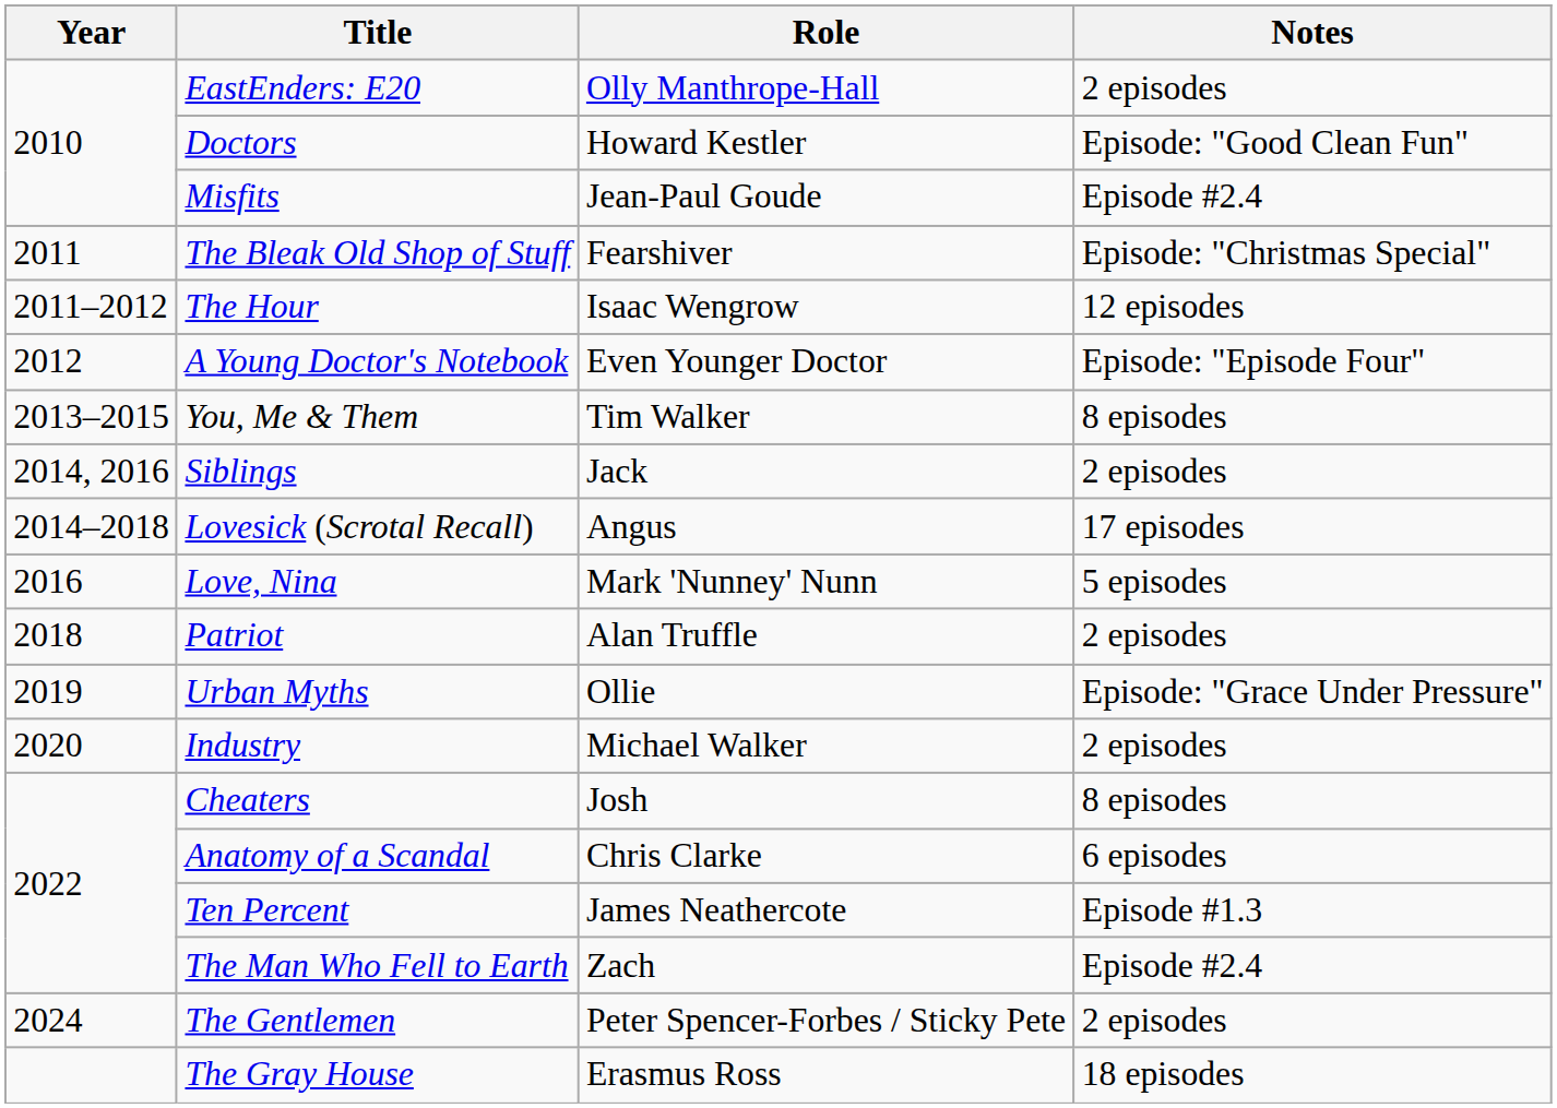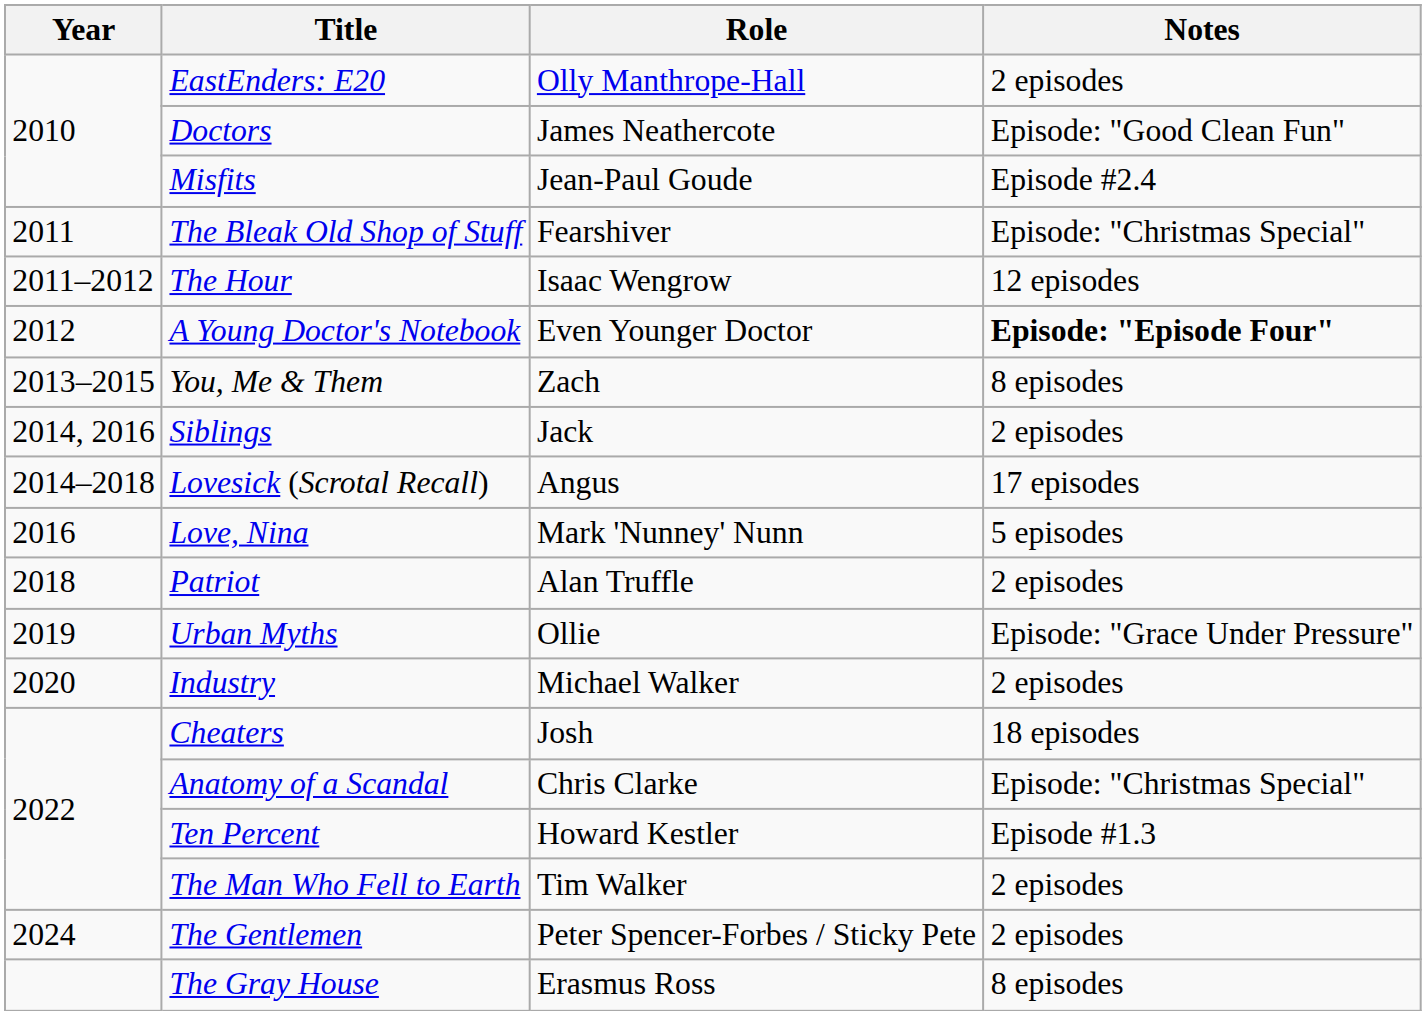Doctors | Role: Howard Kestler -> James Neathercote
A Young Doctor's Notebook | Notes: normal -> bold
You, Me & Them | Role: Tim Walker -> Zach
Cheaters | Notes: 8 episodes -> 18 episodes
Anatomy of a Scandal | Notes: 6 episodes -> Episode: "Christmas Special"
Ten Percent | Role: James Neathercote -> Howard Kestler
The Man Who Fell to Earth | Role: Zach -> Tim Walker
The Man Who Fell to Earth | Notes: Episode #2.4 -> 2 episodes
The Gray House | Notes: 18 episodes -> 8 episodes
